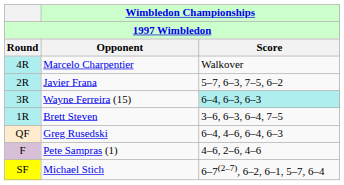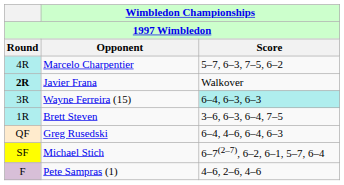Marcelo Charpentier | Wimbledon Championships / Score: Walkover -> 5–7, 6–3, 7–5, 6–2
Javier Frana | Round: normal -> bold
Javier Frana | Wimbledon Championships / Score: 5–7, 6–3, 7–5, 6–2 -> Walkover
rows swapped: Michael Stich <-> Pete Sampras (1)
